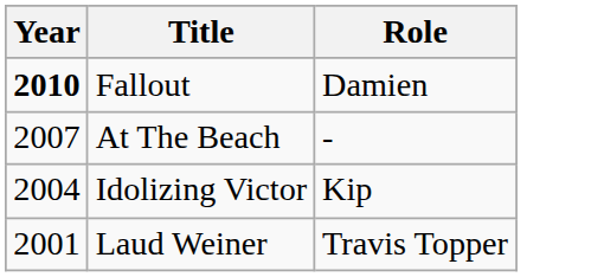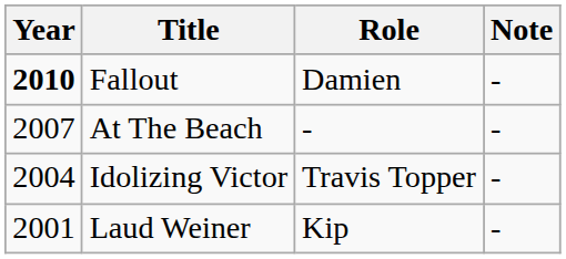+ column: Note | - | - | - | -
Idolizing Victor | Role: Kip -> Travis Topper
Laud Weiner | Role: Travis Topper -> Kip
